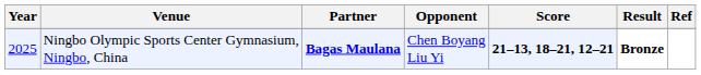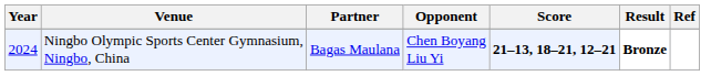Ningbo Olympic Sports Center Gymnasium, Ningbo, China | Year: 2025 -> 2024
Ningbo Olympic Sports Center Gymnasium, Ningbo, China | Partner: bold -> normal
